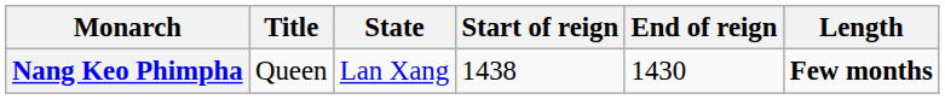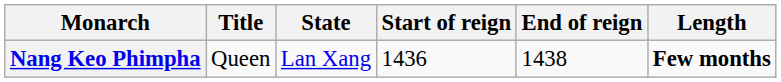Nang Keo Phimpha | Start of reign: 1438 -> 1436
Nang Keo Phimpha | End of reign: 1430 -> 1438
